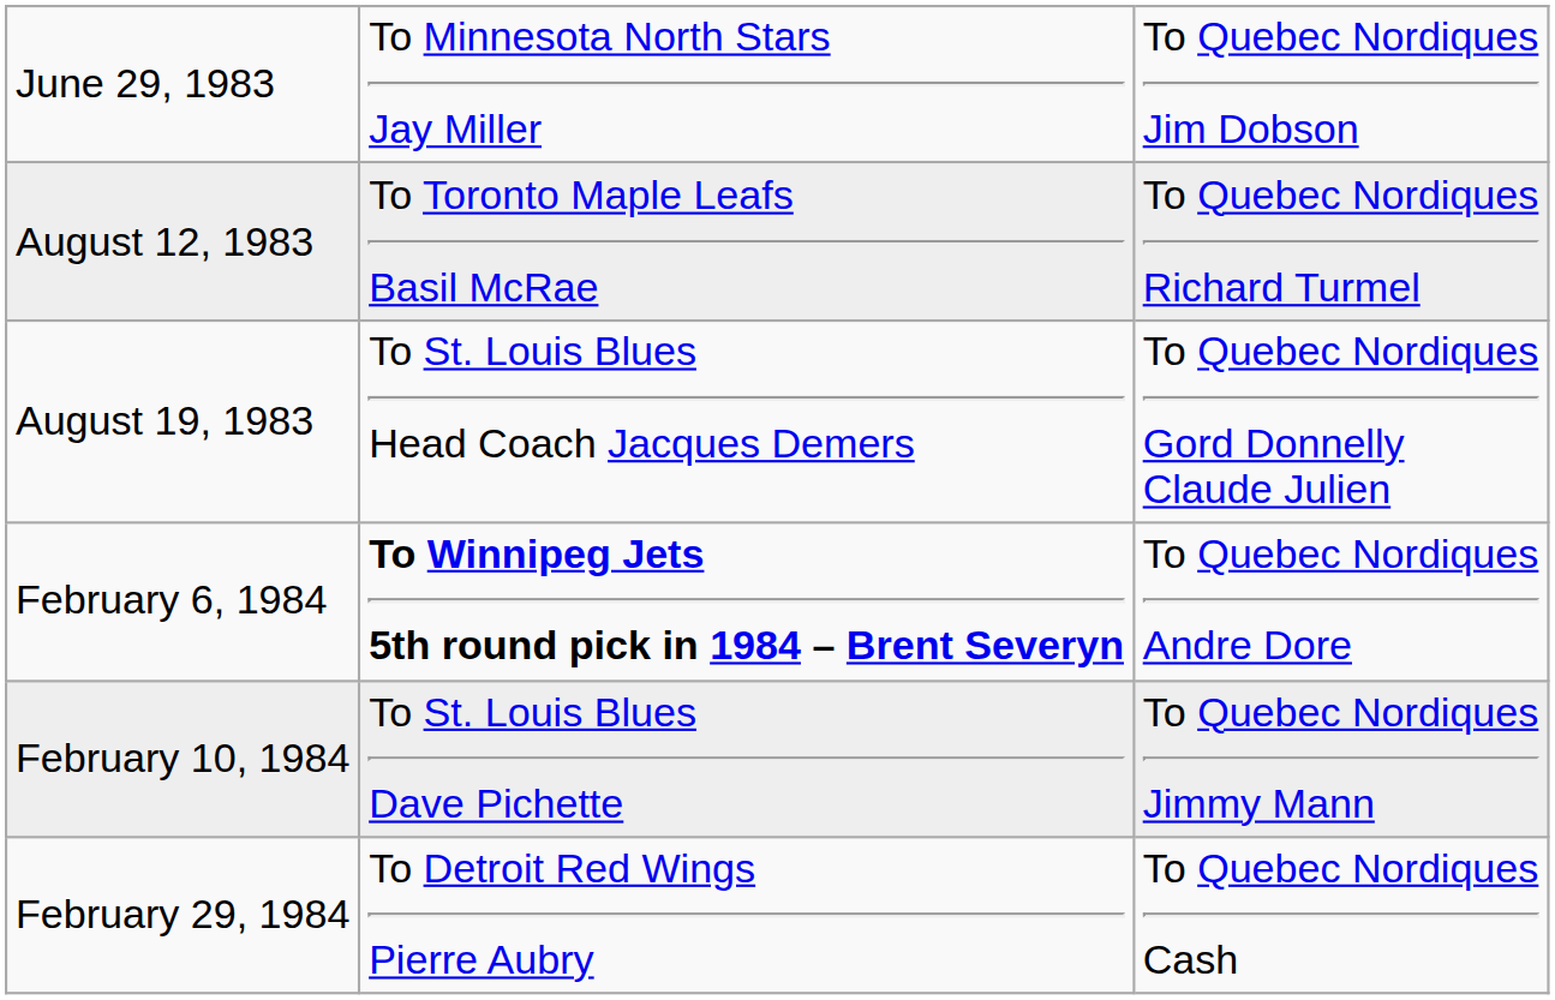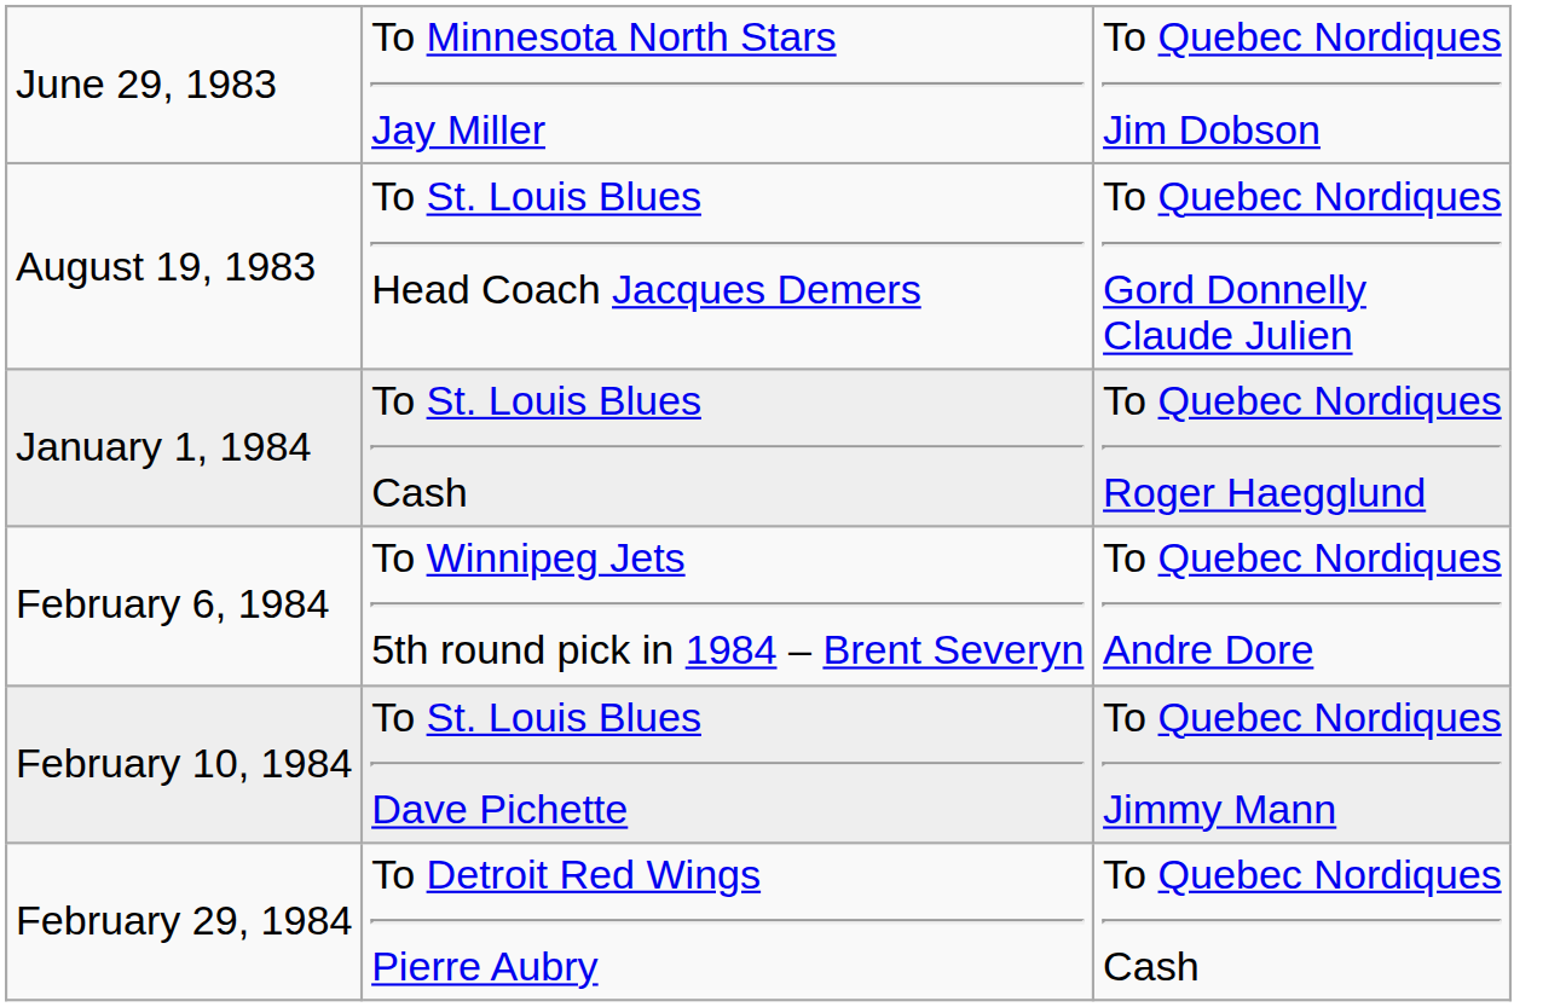- row: August 12, 1983 | To Toronto Maple Leafs Basil McRae | To Quebec Nordiques Richard Turmel
+ row: January 1, 1984 | To St. Louis Blues Cash | To Quebec Nordiques Roger Haegglund
February 6, 1984 | column 2: bold -> normal
